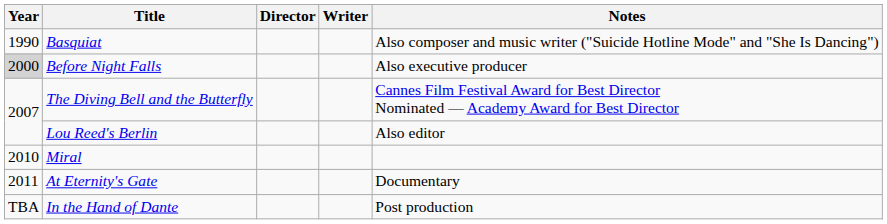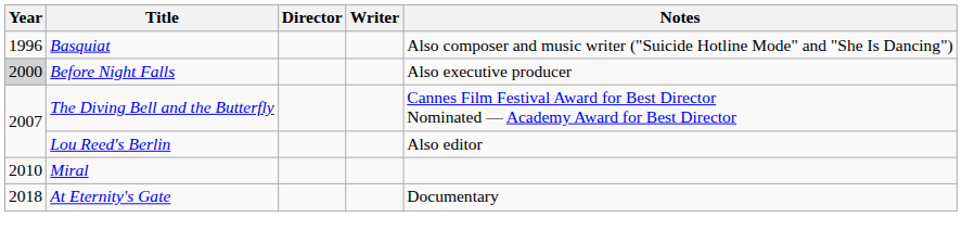Basquiat | Year: 1990 -> 1996
At Eternity's Gate | Year: 2011 -> 2018
- row: TBA | In the Hand of Dante | Post production
